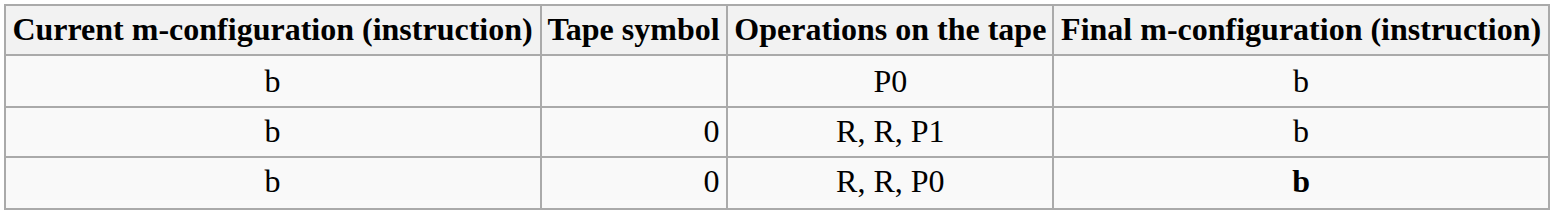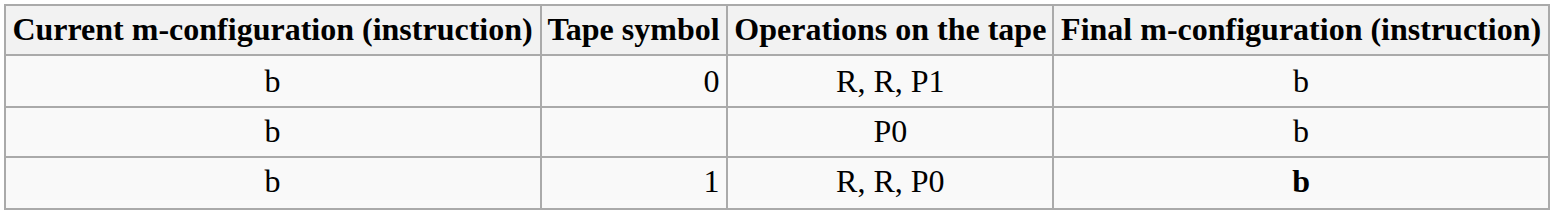rows swapped: P0 <-> R, R, P1
R, R, P0 | Tape symbol: 0 -> 1
